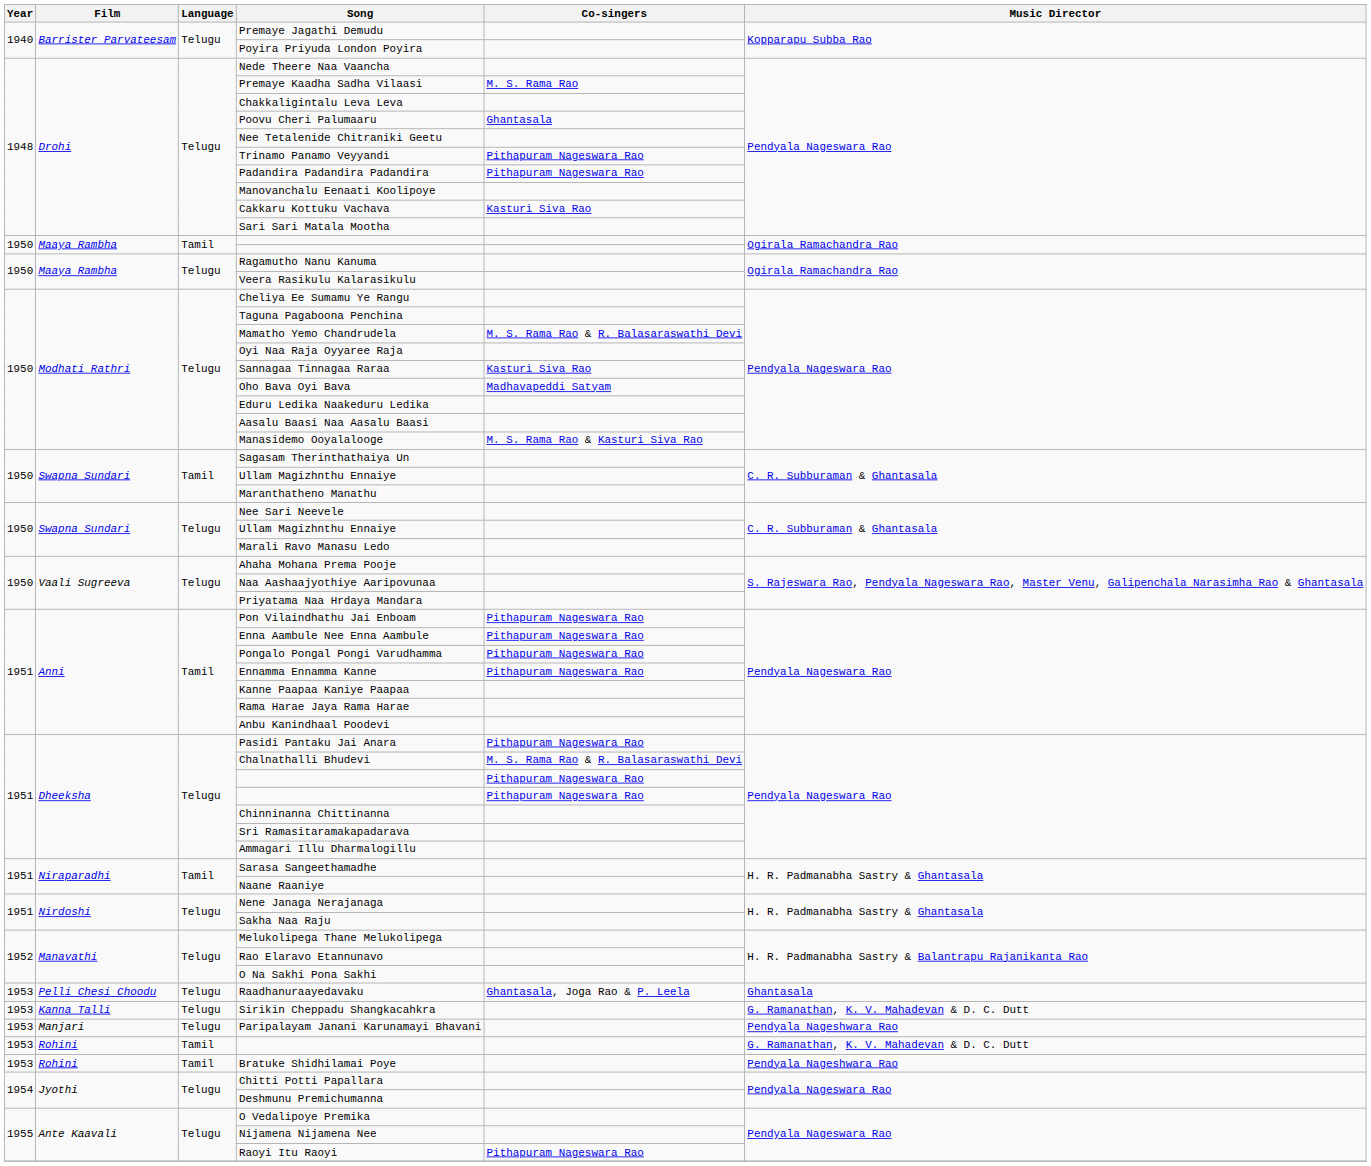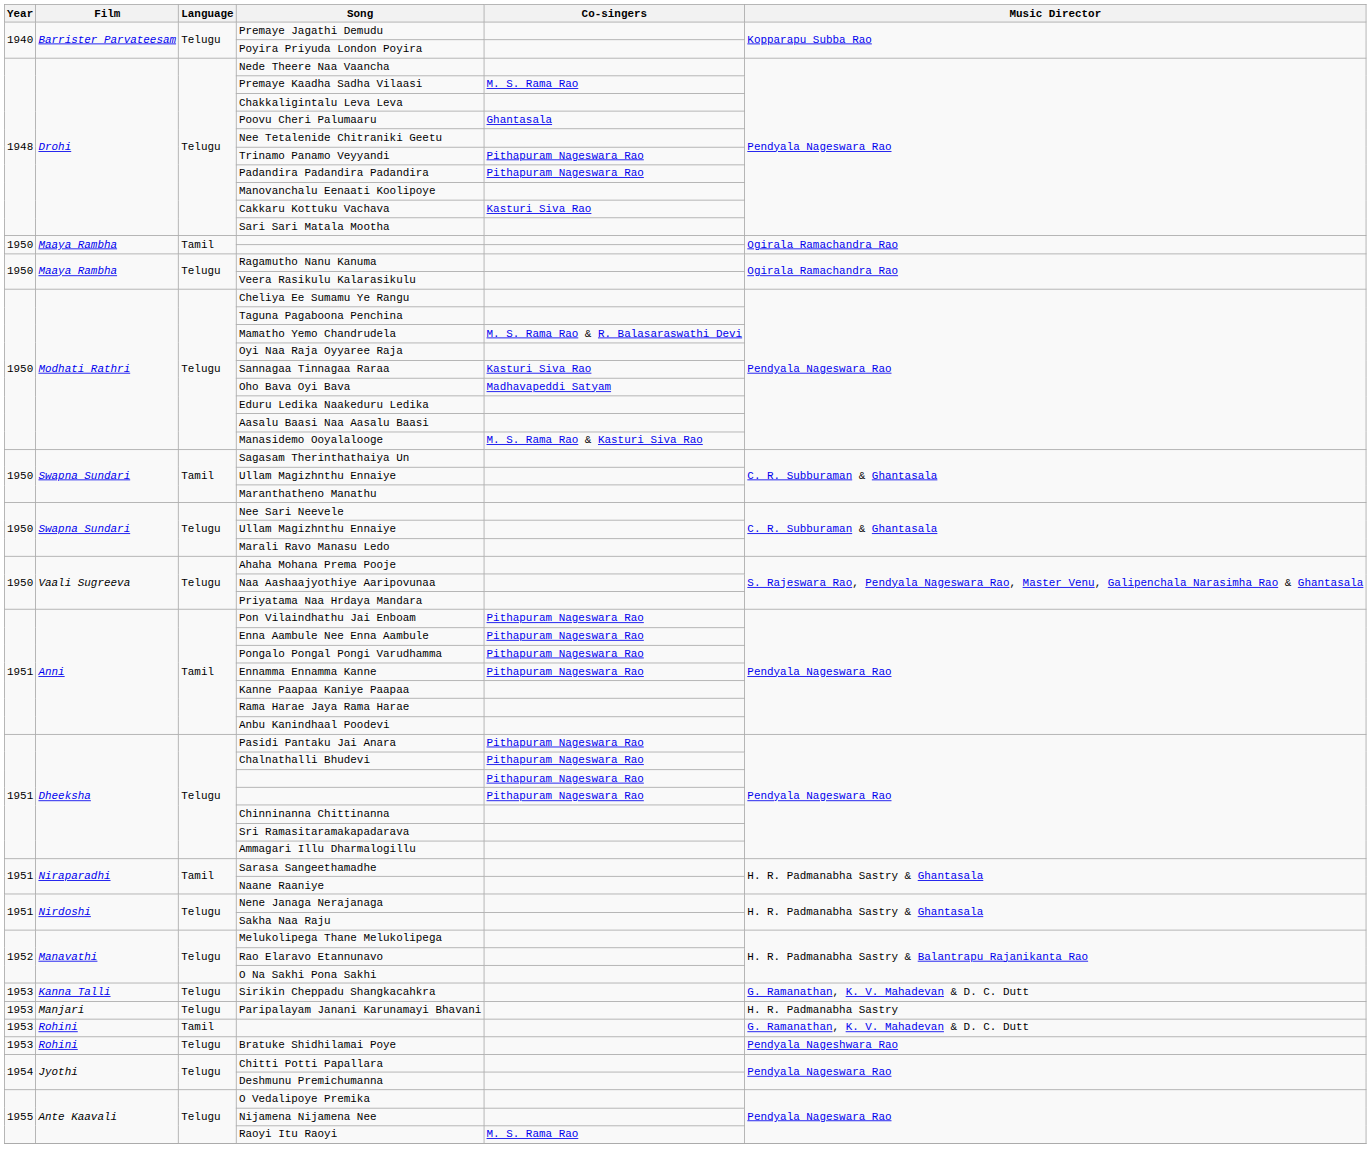Chalnathalli Bhudevi | Co-singers: M. S. Rama Rao & R. Balasaraswathi Devi -> Pithapuram Nageswara Rao
- row: 1953 | Pelli Chesi Choodu | Telugu | Raadhanuraayedavaku | Ghantasala, Joga Rao & P. Leela | Ghantasala
Paripalayam Janani Karunamayi Bhavani | Music Director: Pendyala Nageshwara Rao -> H. R. Padmanabha Sastry
Bratuke Shidhilamai Poye | Language: Tamil -> Telugu
Raoyi Itu Raoyi | Co-singers: Pithapuram Nageswara Rao -> M. S. Rama Rao
